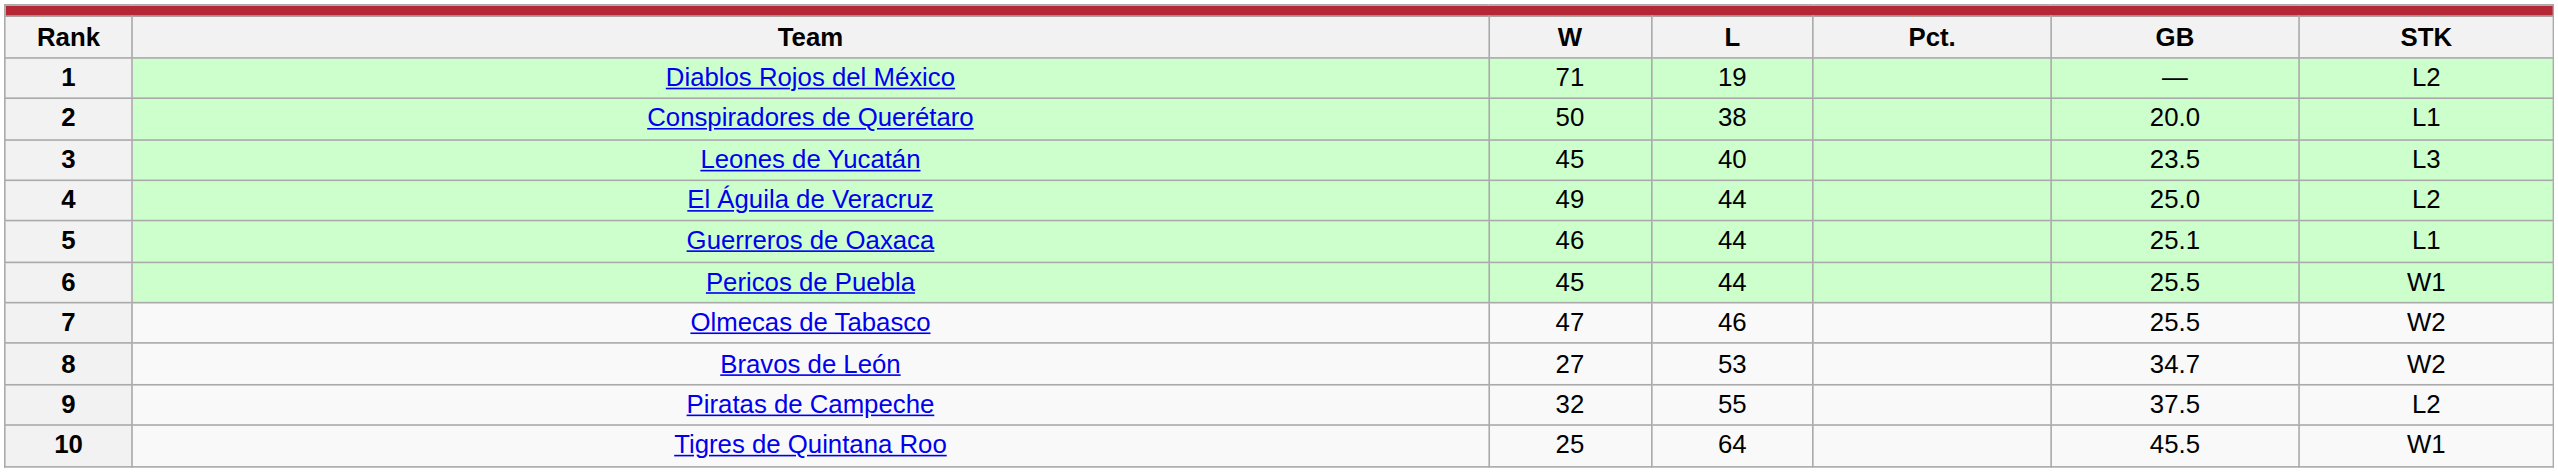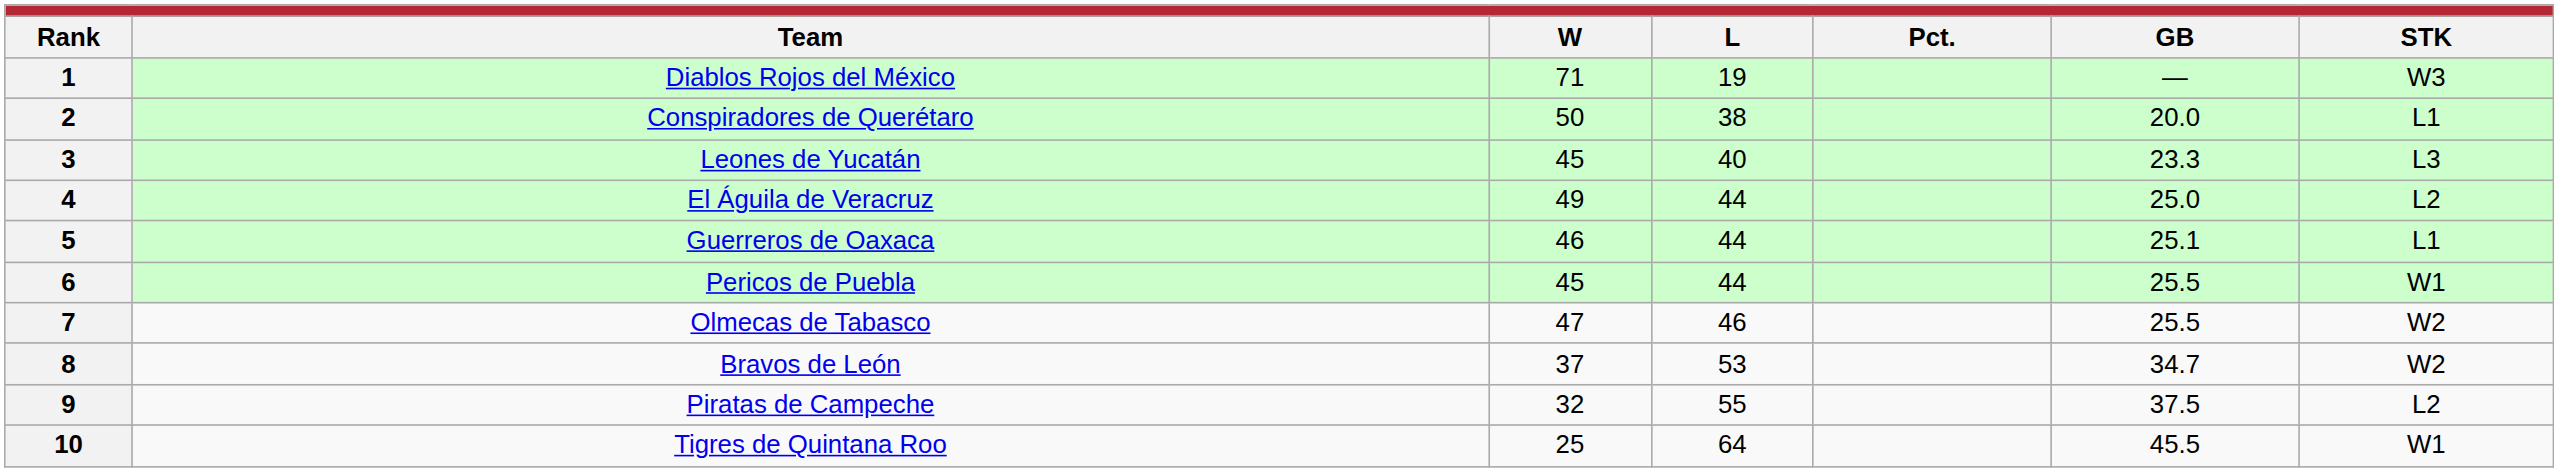1 | STK: L2 -> W3
3 | GB: 23.5 -> 23.3
8 | W: 27 -> 37
